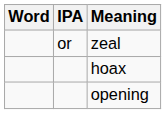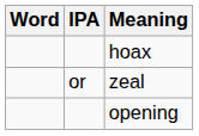rows swapped: zeal <-> hoax
